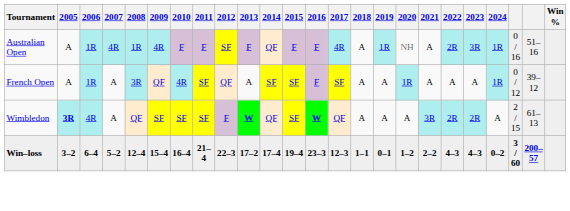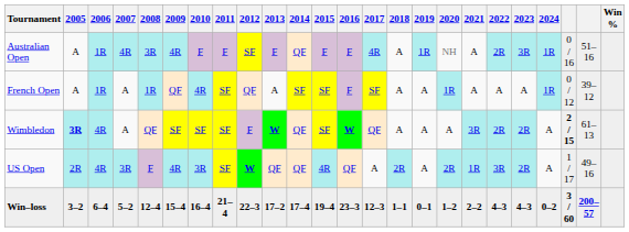Australian Open | 2008: 1R -> 3R
French Open | 2008: 3R -> 1R
Wimbledon | column 22: normal -> bold
+ row: US Open | 2R | 4R | 3R | F | 4R | 3R | SF | W | QF | QF | 4R | QF | A | 2R | A | 2R | 1R | 3R | 2R | A | 1 / 17 | 49–16
